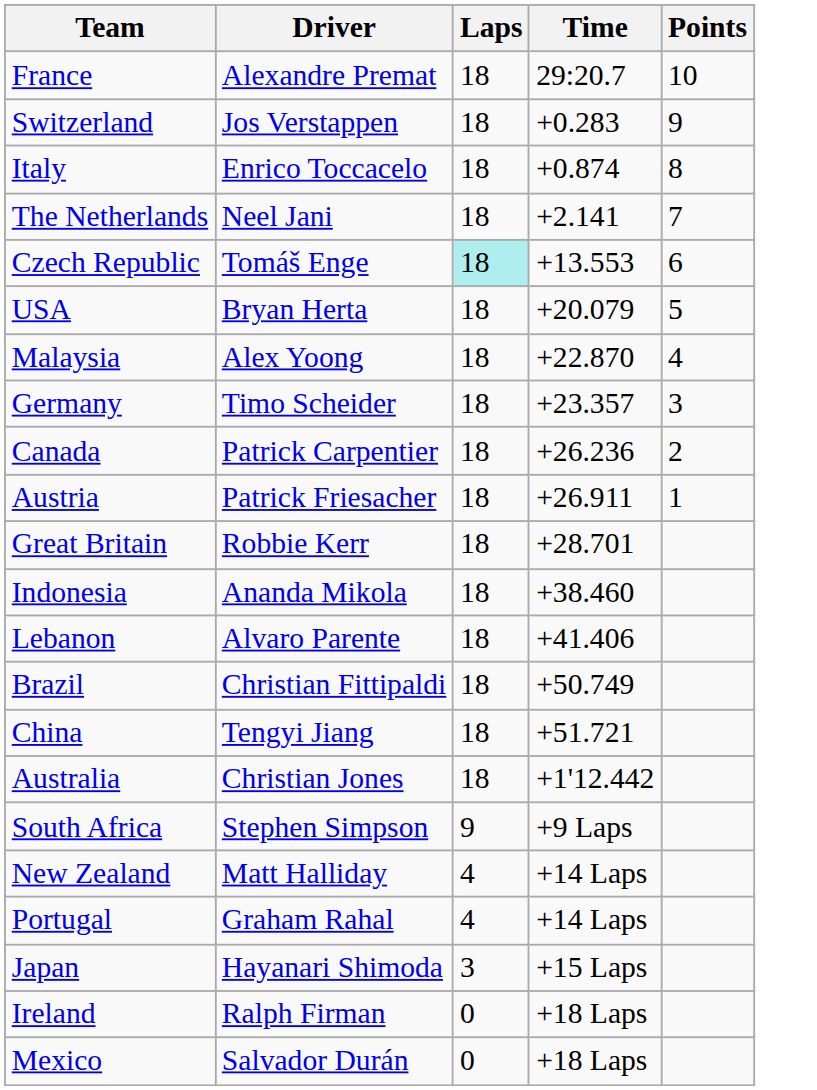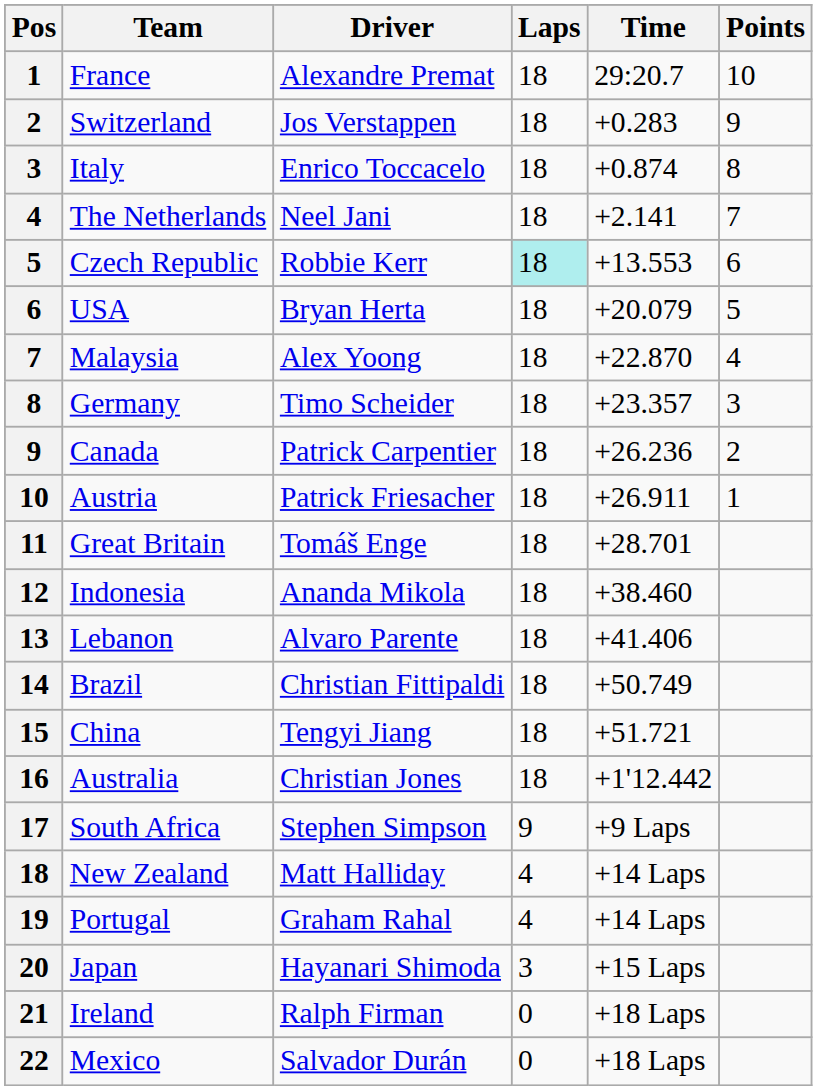+ column: Pos | 1 | 2 | 3 | 4 | 5 | 6 | 7 | 8 | 9 | 10 | 11 | 12 | 13 | 14 | 15 | 16 | 17 | 18 | 19 | 20 | 21 | 22
Czech Republic | Driver: Tomáš Enge -> Robbie Kerr
Great Britain | Driver: Robbie Kerr -> Tomáš Enge
